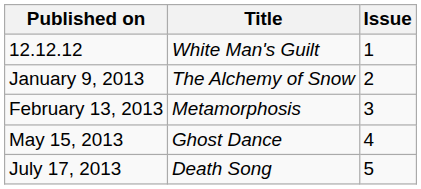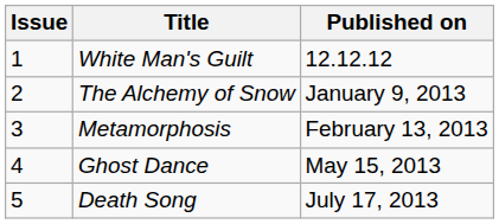columns swapped: Issue <-> Published on
